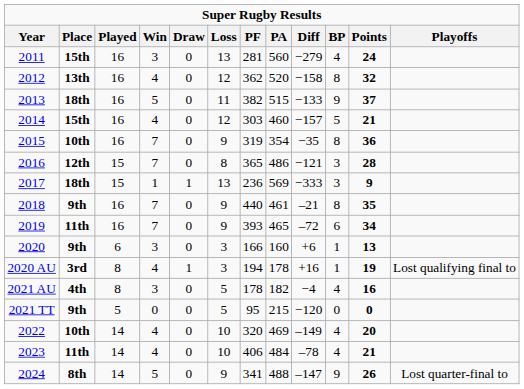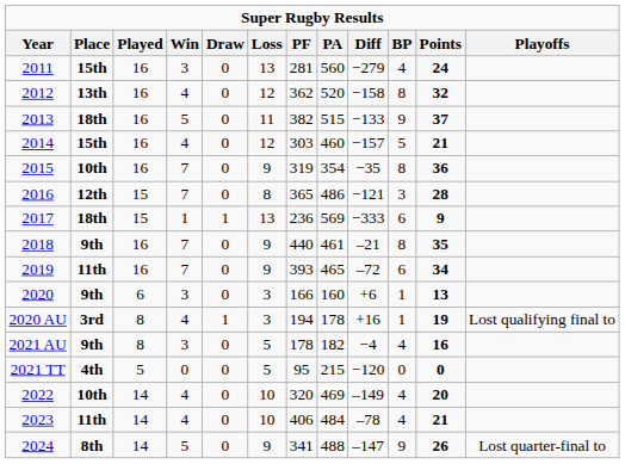2017 | BP: 3 -> 6
2021 AU | Place: 4th -> 9th
2021 TT | Place: 9th -> 4th
